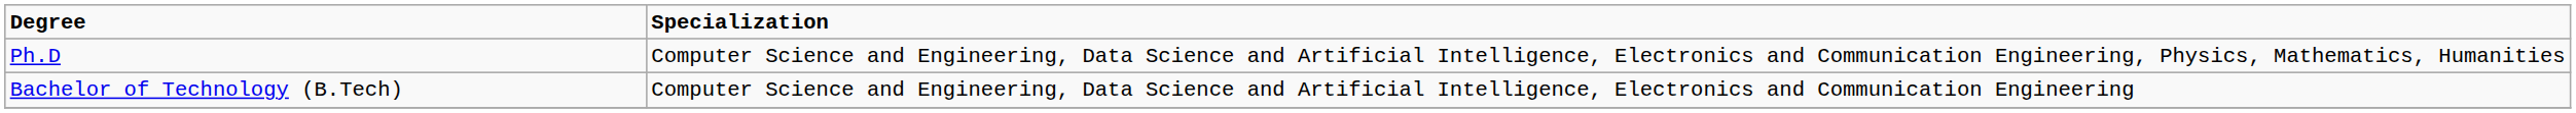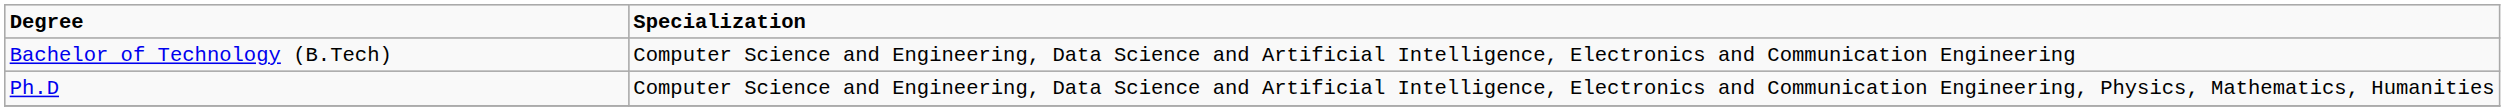rows swapped: Bachelor of Technology (B.Tech) <-> Ph.D
